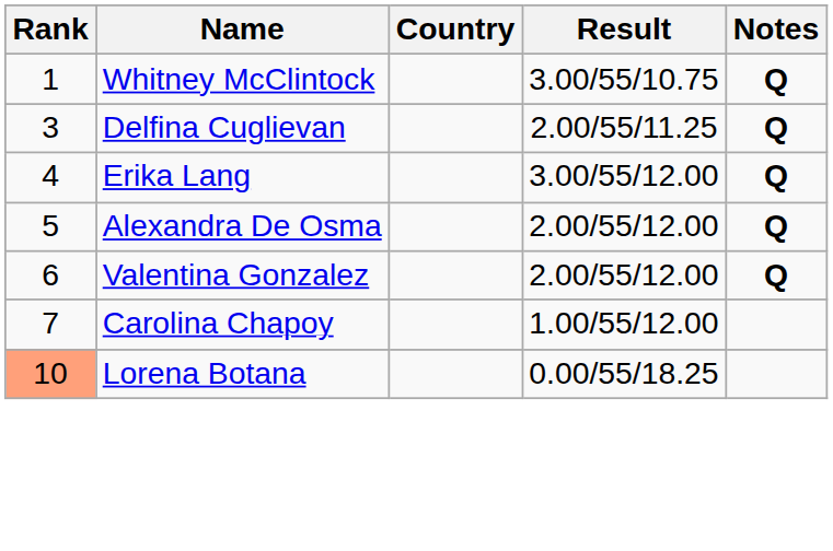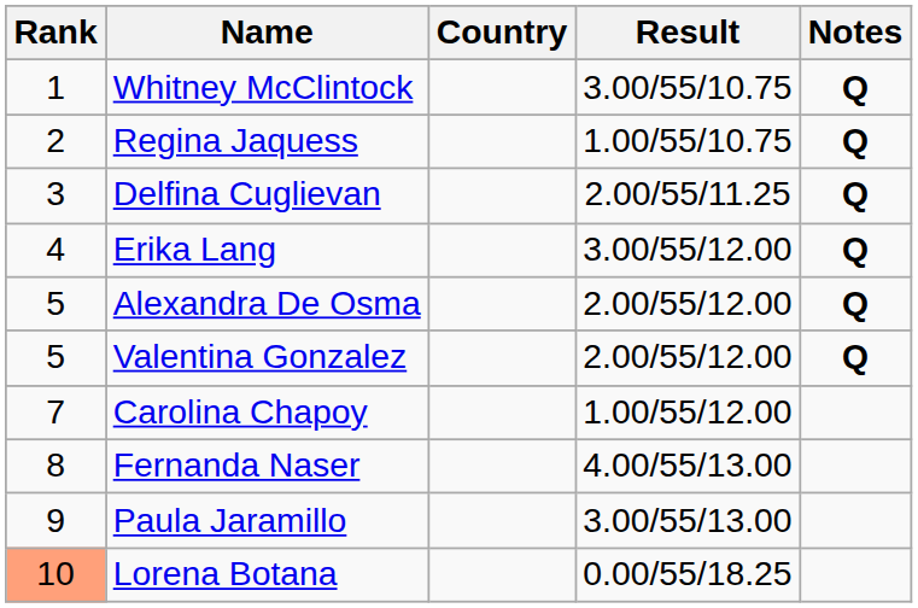+ row: 2 | Regina Jaquess | 1.00/55/10.75 | Q
Valentina Gonzalez | Rank: 6 -> 5
+ row: 8 | Fernanda Naser | 4.00/55/13.00
+ row: 9 | Paula Jaramillo | 3.00/55/13.00
